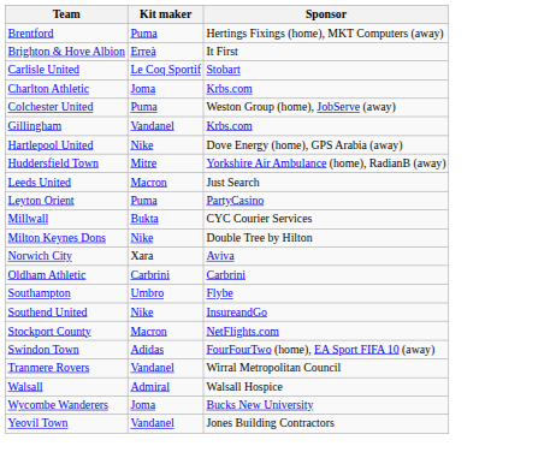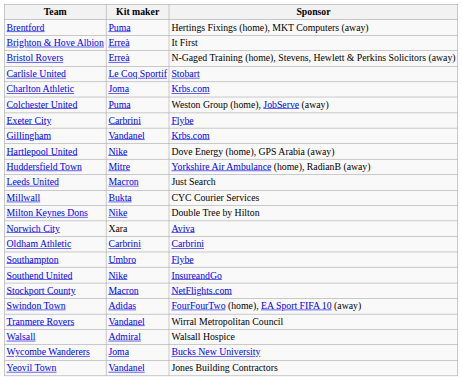+ row: Bristol Rovers | Erreà | N-Gaged Training (home), Stevens, Hewlett & Perkins Solicitors (away)
+ row: Exeter City | Carbrini | Flybe
- row: Leyton Orient | Puma | PartyCasino
